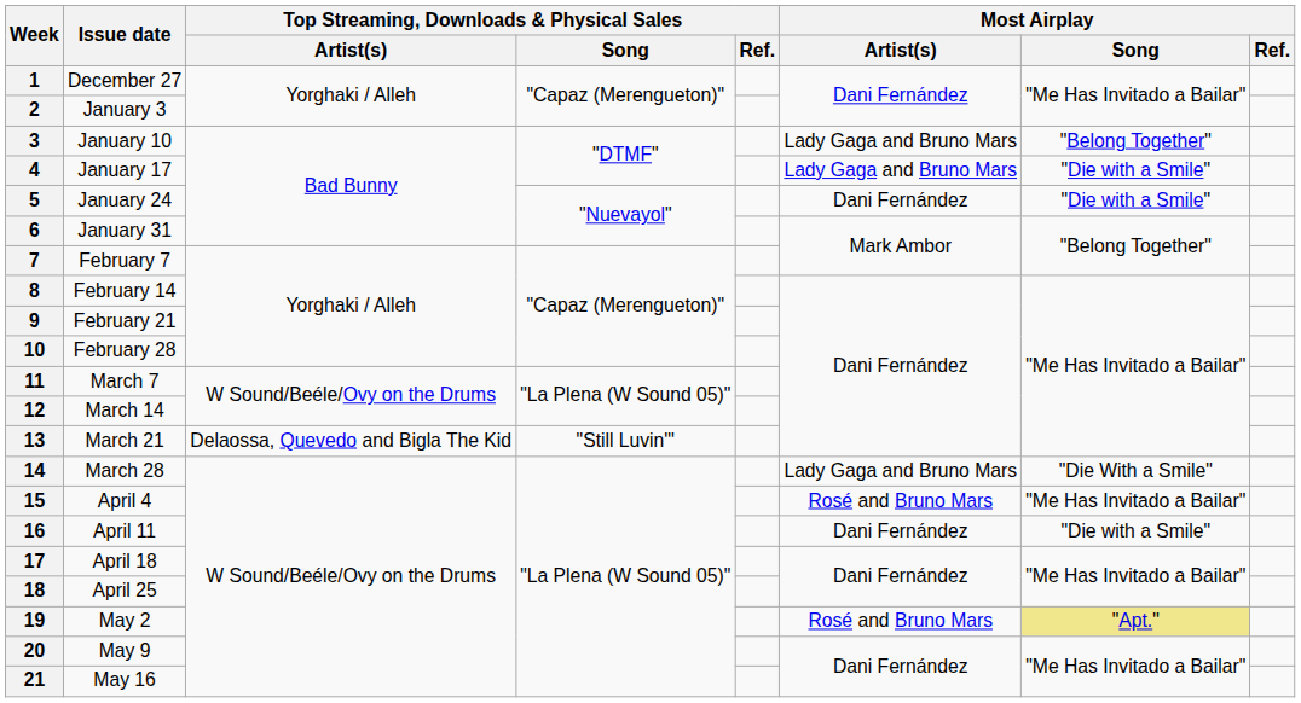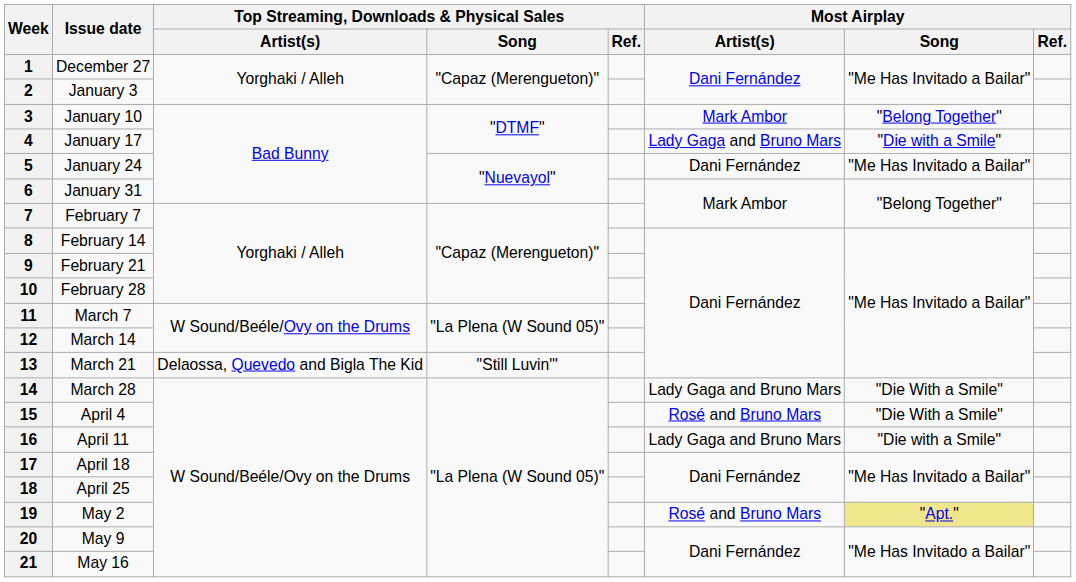3 | Most Airplay / Artist(s): Lady Gaga and Bruno Mars -> Mark Ambor
5 | Most Airplay / Song: "Die with a Smile" -> "Me Has Invitado a Bailar"
15 | Most Airplay / Song: "Me Has Invitado a Bailar" -> "Die With a Smile"
16 | Most Airplay / Artist(s): Dani Fernández -> Lady Gaga and Bruno Mars
